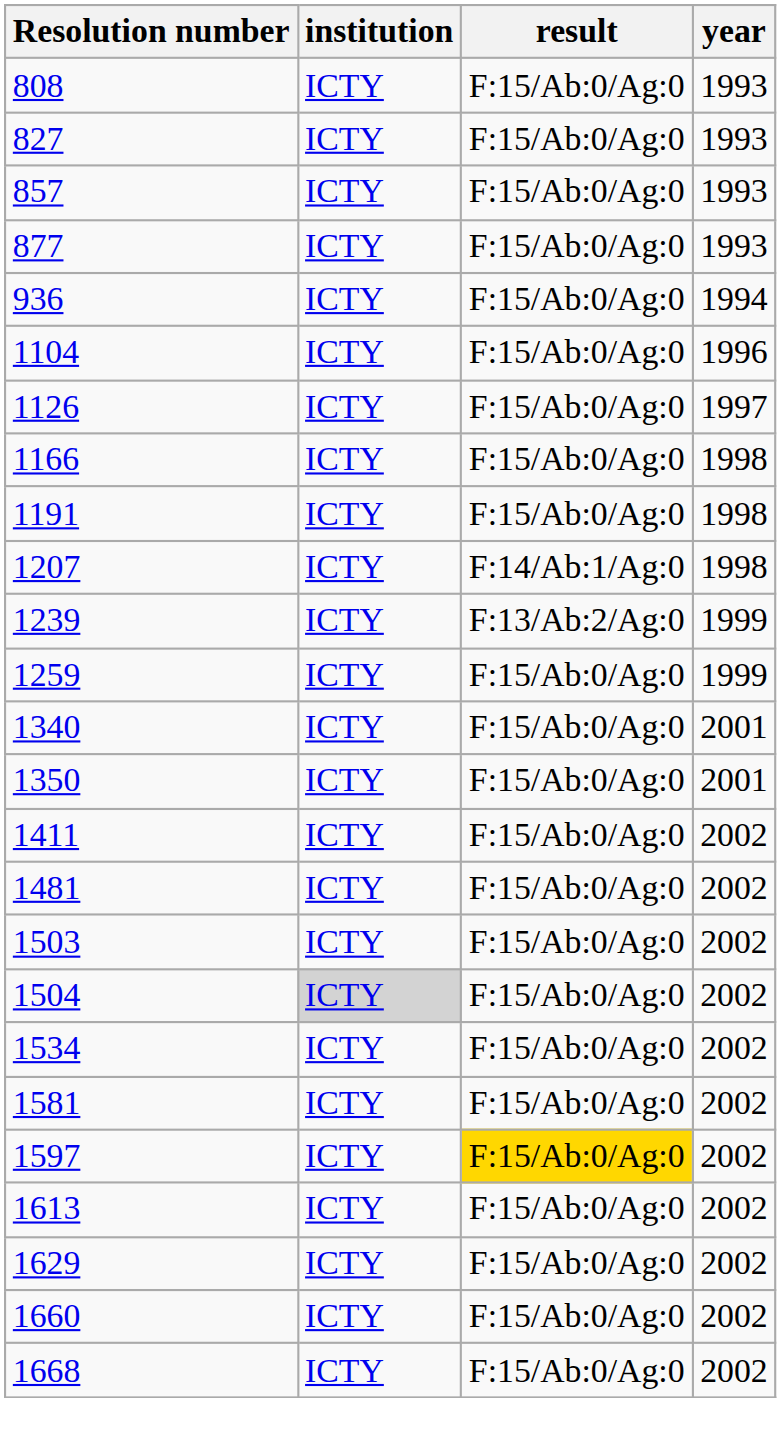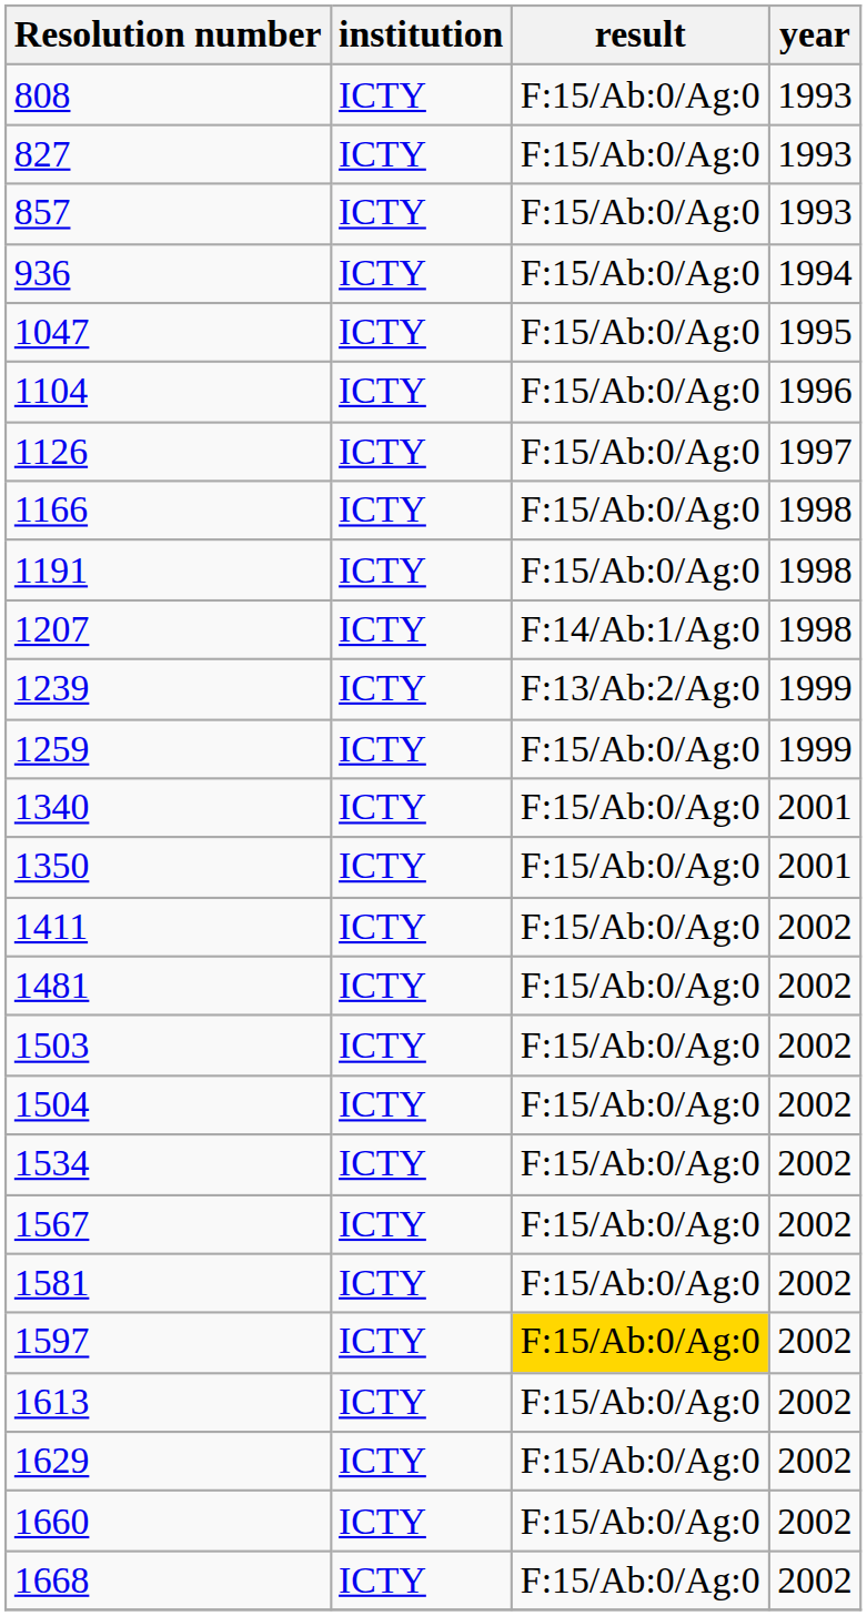- row: 877 | ICTY | F:15/Ab:0/Ag:0 | 1993
+ row: 1047 | ICTY | F:15/Ab:0/Ag:0 | 1995
1504 | institution: lightgrey background -> no background
+ row: 1567 | ICTY | F:15/Ab:0/Ag:0 | 2002
